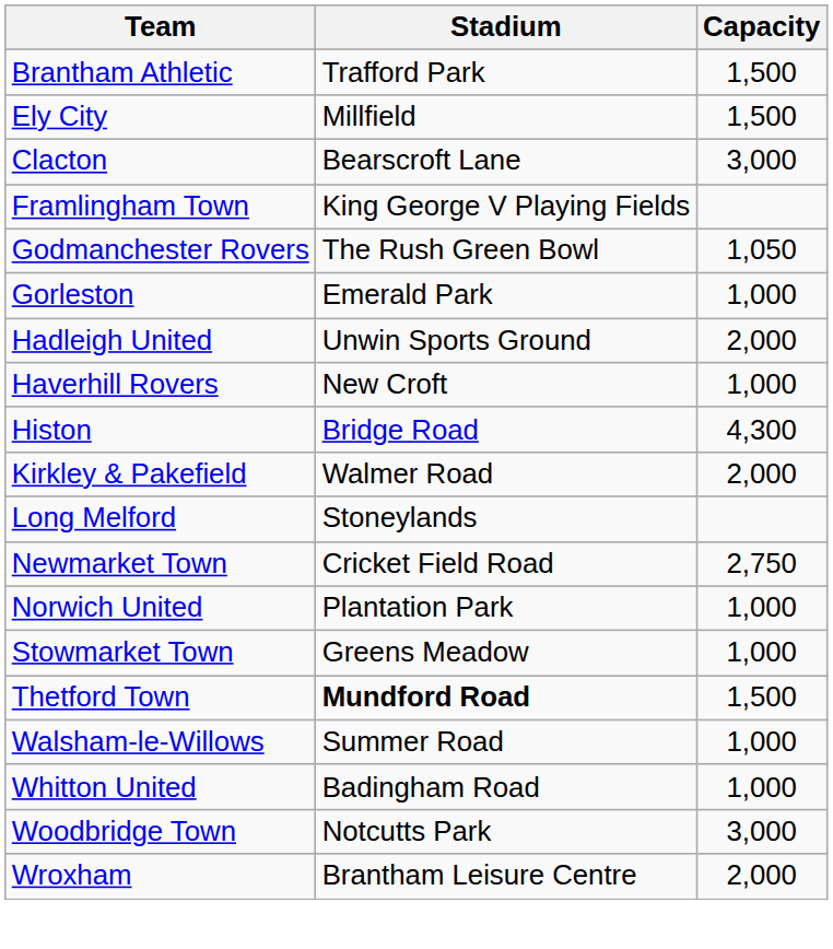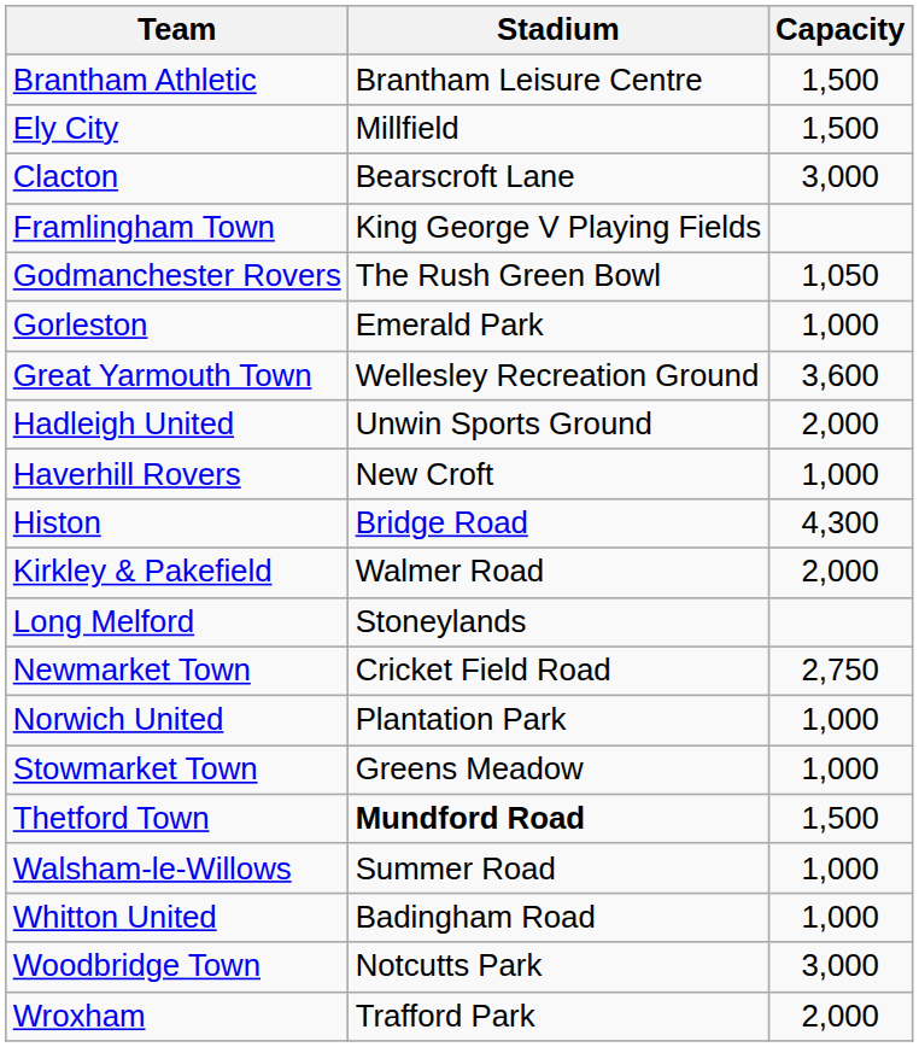Brantham Athletic | Stadium: Trafford Park -> Brantham Leisure Centre
+ row: Great Yarmouth Town | Wellesley Recreation Ground | 3,600
Wroxham | Stadium: Brantham Leisure Centre -> Trafford Park
